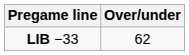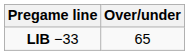LIB −33 | Over/under: 62 -> 65
